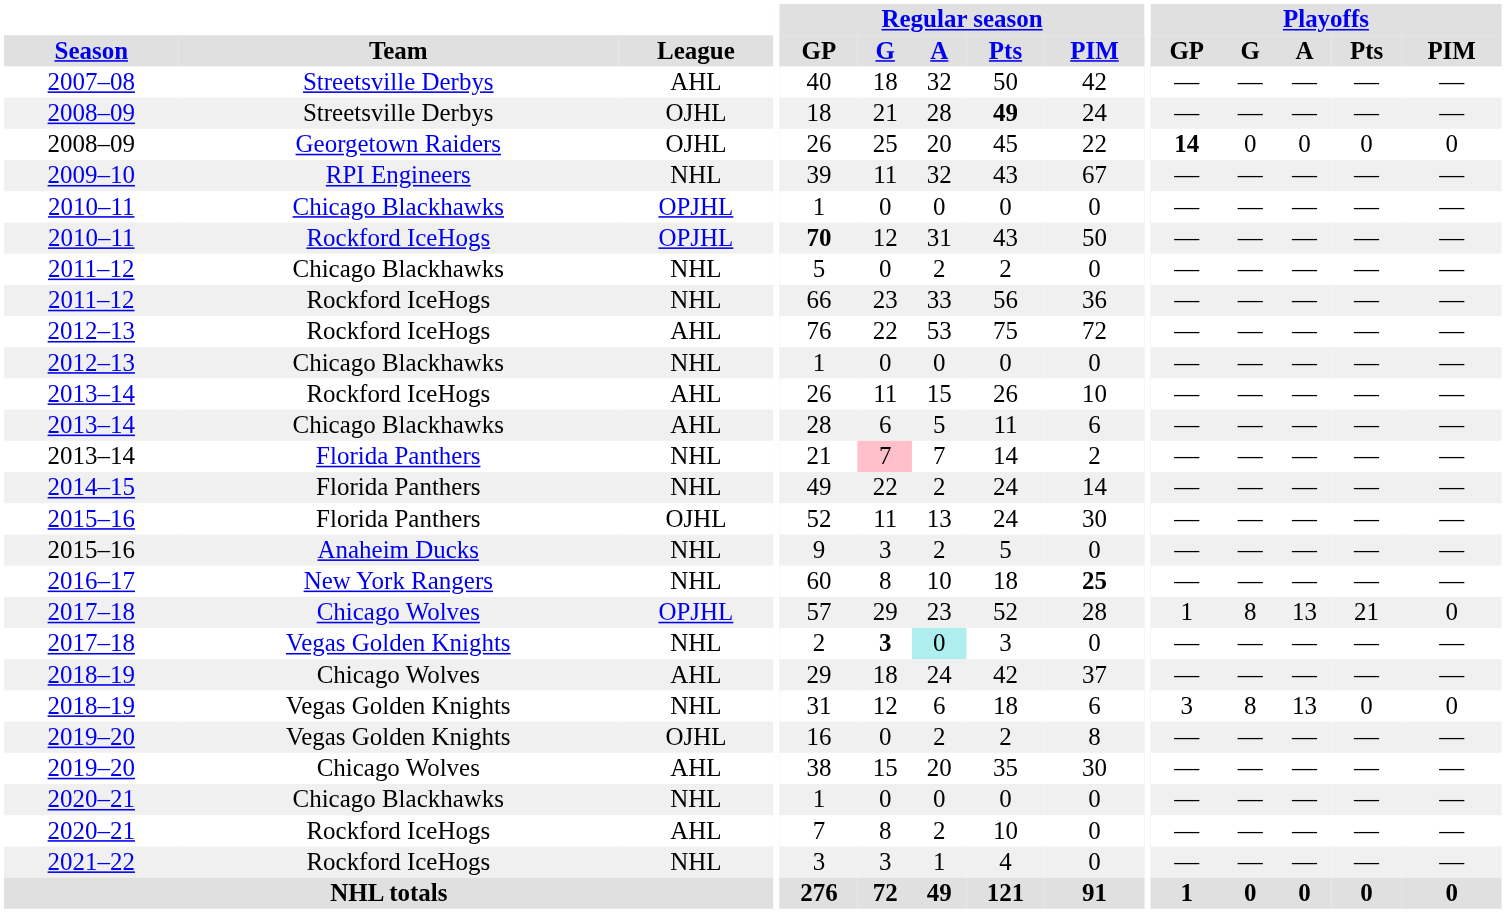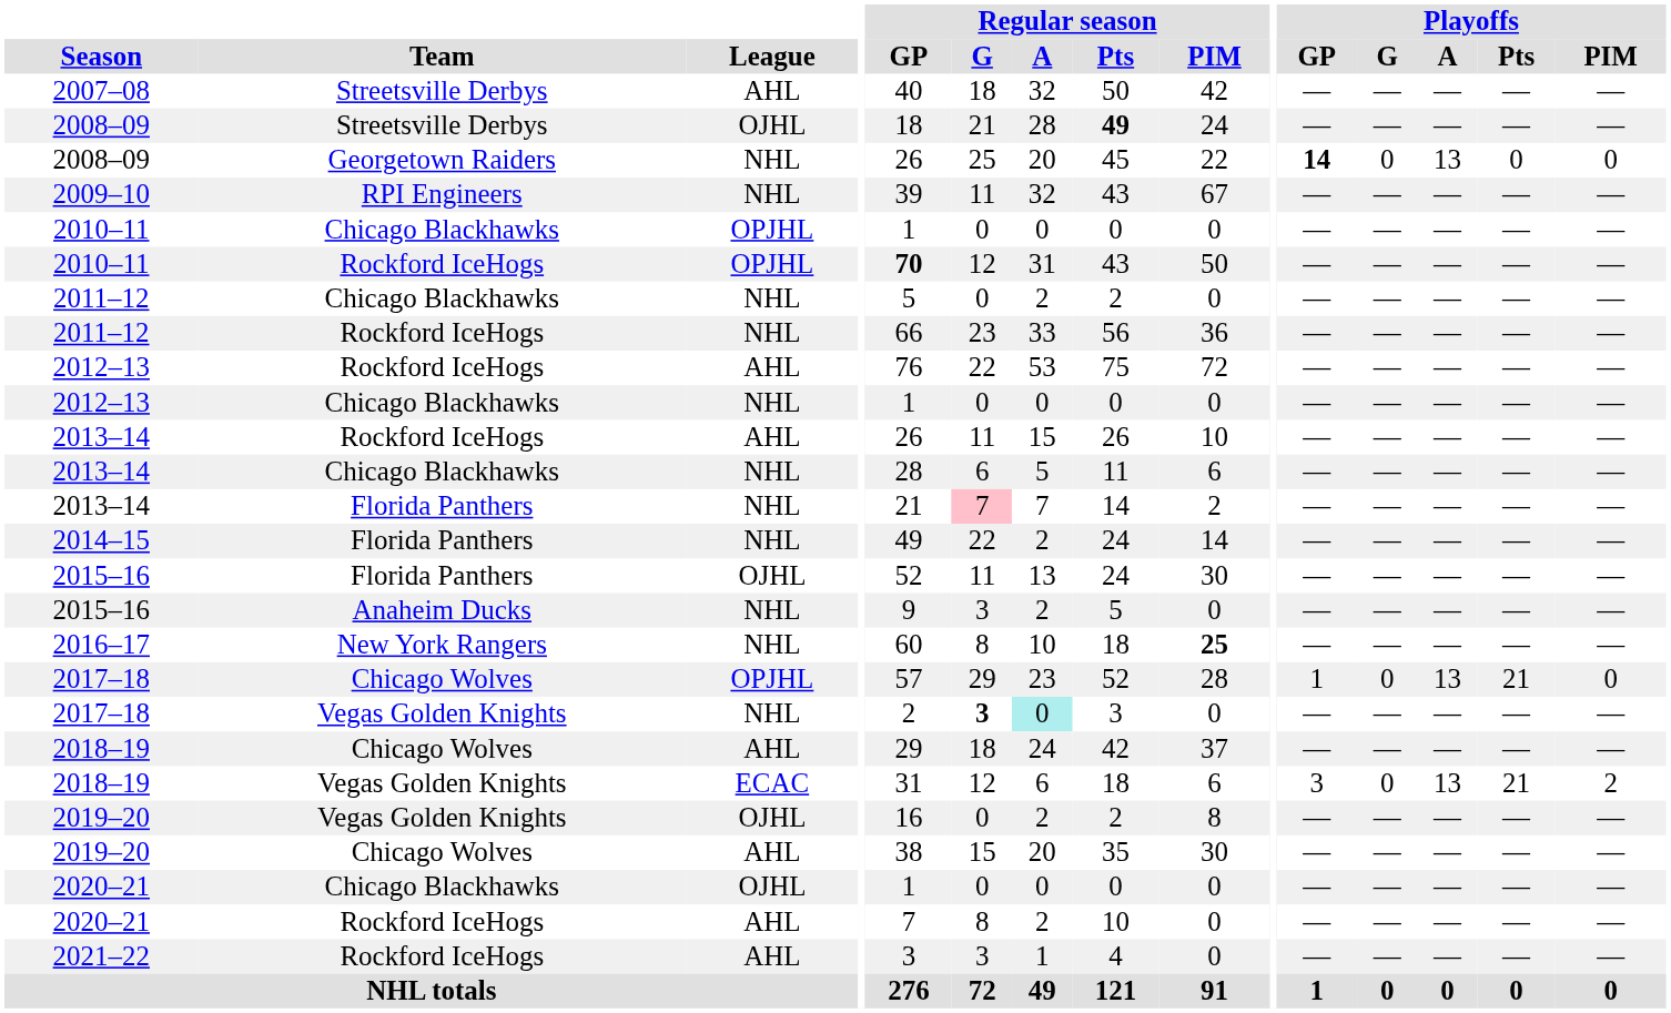2008–09 / Georgetown Raiders | League: OJHL -> NHL
2008–09 / Georgetown Raiders | Playoffs / A: 0 -> 13
2013–14 / Chicago Blackhawks | League: AHL -> NHL
2017–18 / Chicago Wolves | Playoffs / G: 8 -> 0
2018–19 / Vegas Golden Knights | League: NHL -> ECAC
2018–19 / Vegas Golden Knights | Playoffs / G: 8 -> 0
2018–19 / Vegas Golden Knights | Playoffs / Pts: 0 -> 21
2018–19 / Vegas Golden Knights | Playoffs / PIM: 0 -> 2
2020–21 / Chicago Blackhawks | League: NHL -> OJHL
2021–22 | League: NHL -> AHL
